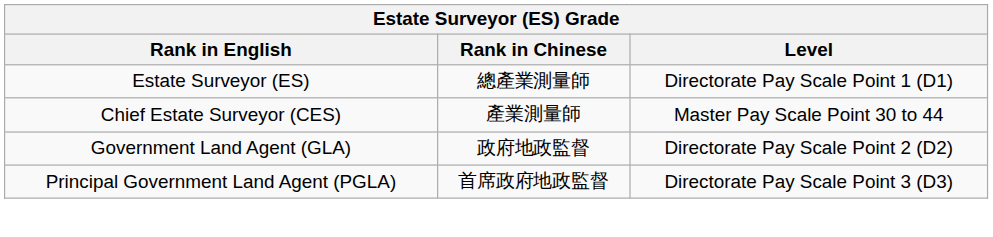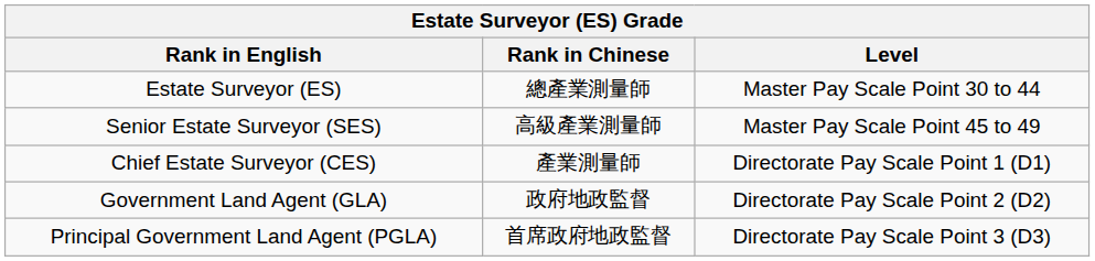Estate Surveyor (ES) | Level: Directorate Pay Scale Point 1 (D1) -> Master Pay Scale Point 30 to 44
+ row: Senior Estate Surveyor (SES) | 高級產業測量師 | Master Pay Scale Point 45 to 49
Chief Estate Surveyor (CES) | Level: Master Pay Scale Point 30 to 44 -> Directorate Pay Scale Point 1 (D1)
